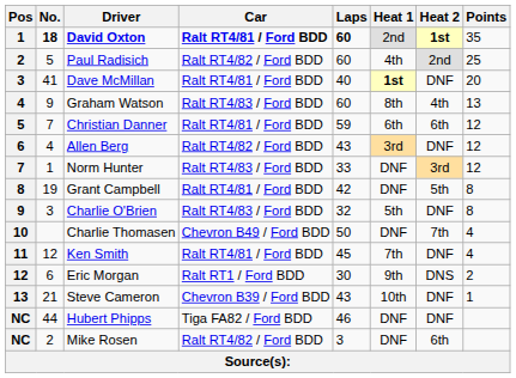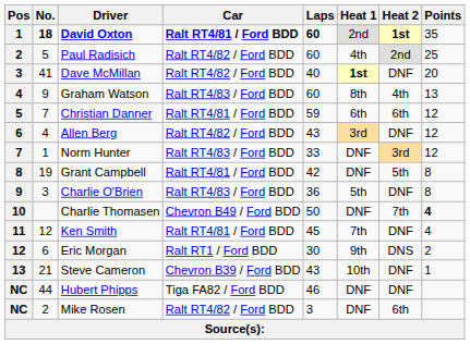Dave McMillan | Car: Ralt RT4/81 / Ford BDD -> Ralt RT4/82 / Ford BDD
Charlie O'Brien | Laps: 32 -> 36
Charlie Thomasen | Points: normal -> bold
